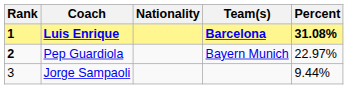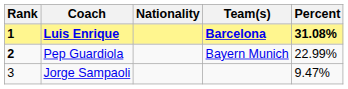Pep Guardiola | Percent: 22.97% -> 22.99%
Jorge Sampaoli | Percent: 9.44% -> 9.47%
